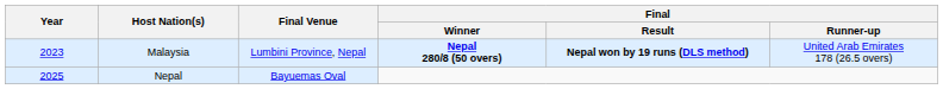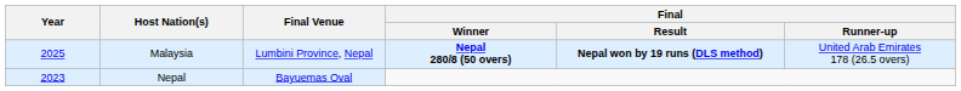Malaysia | Year: 2023 -> 2025
Nepal | Year: 2025 -> 2023
